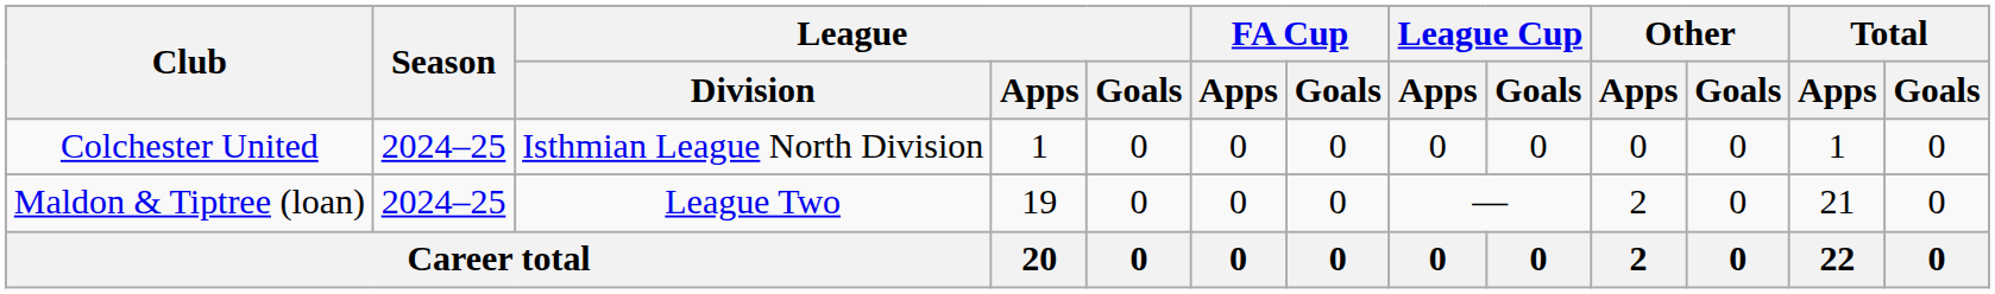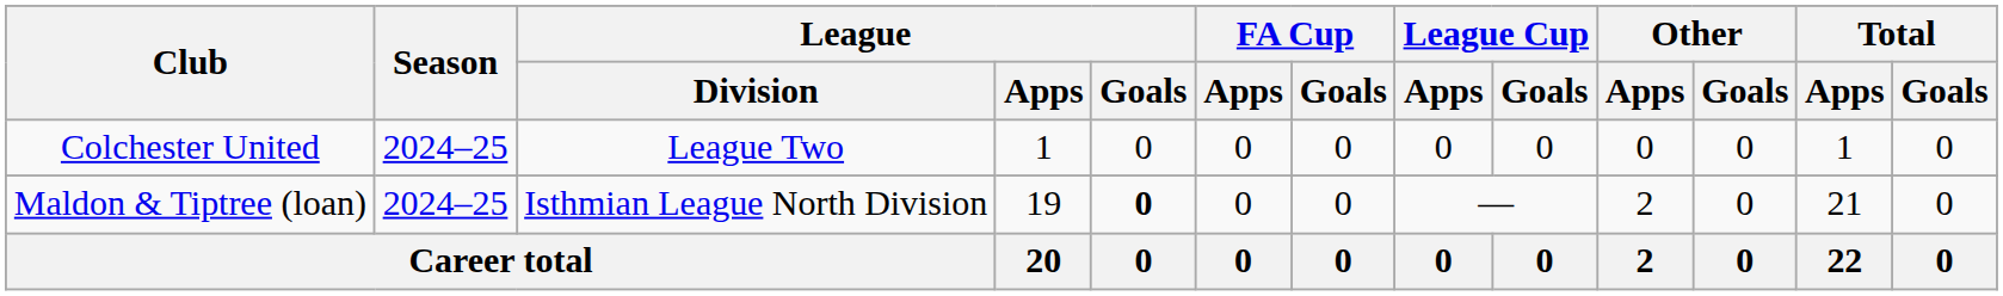Colchester United | League / Division: Isthmian League North Division -> League Two
Maldon & Tiptree (loan) | League / Division: League Two -> Isthmian League North Division
Maldon & Tiptree (loan) | League / Goals: normal -> bold
